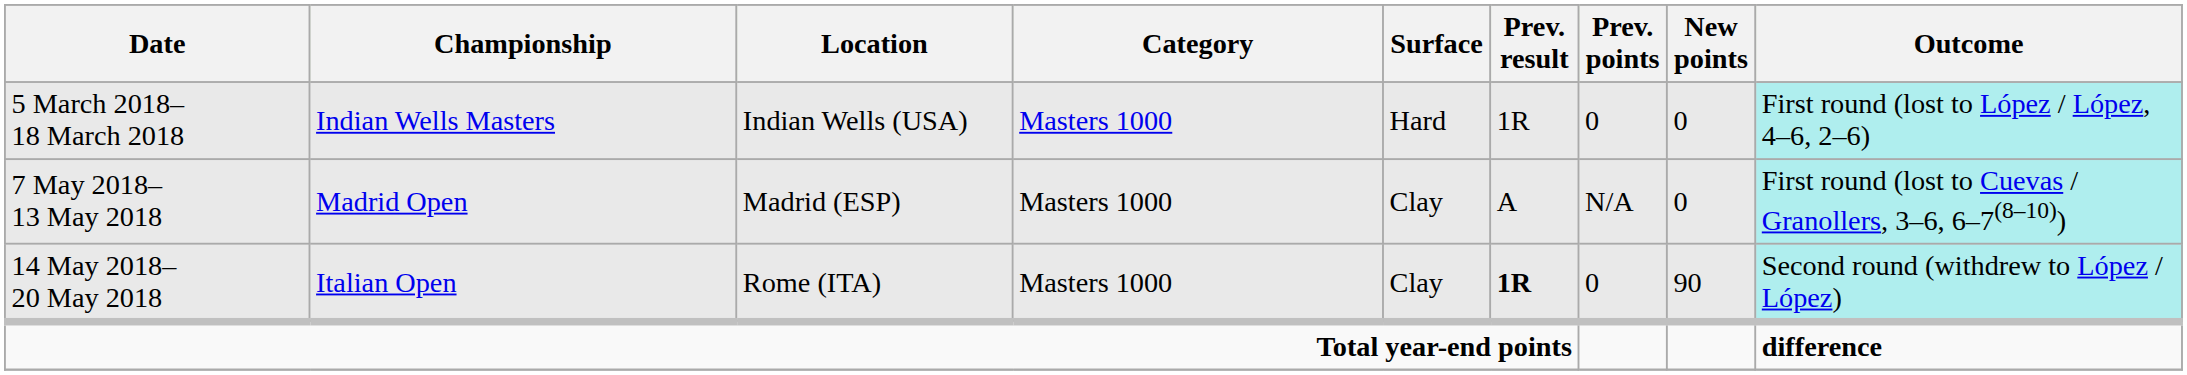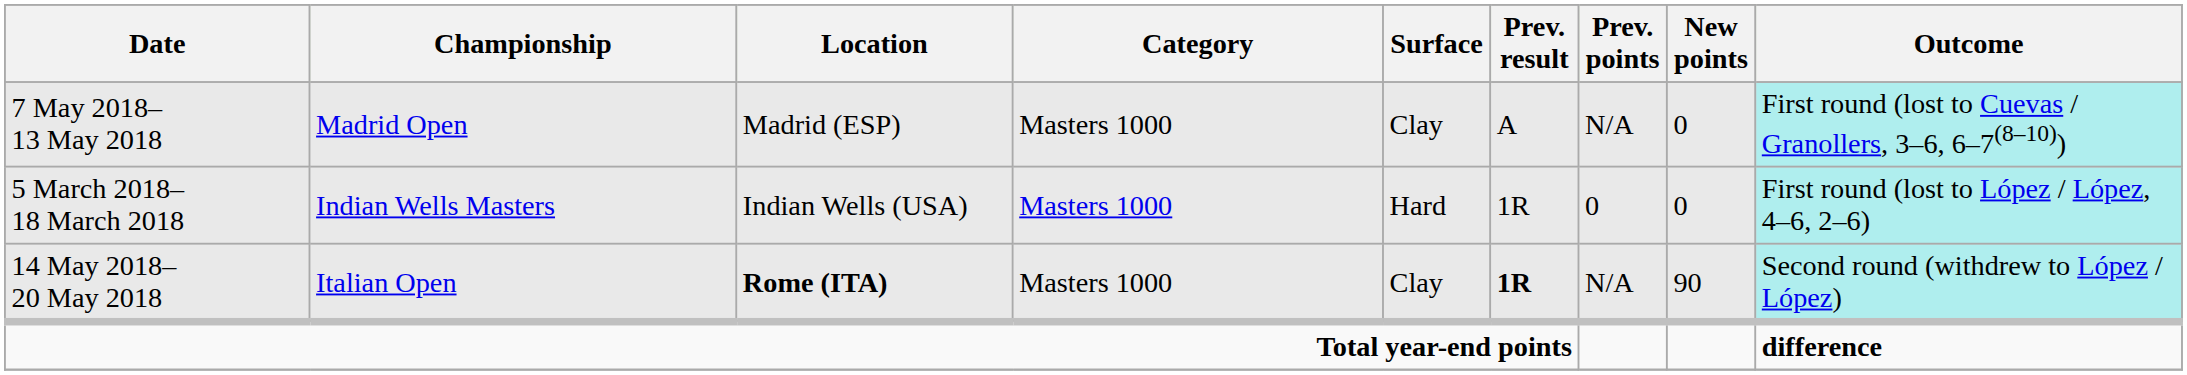rows swapped: 5 March 2018– 18 March 2018 <-> 7 May 2018– 13 May 2018
14 May 2018– 20 May 2018 | Location: normal -> bold
14 May 2018– 20 May 2018 | Prev. points: 0 -> N/A
